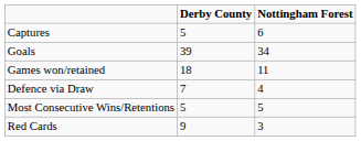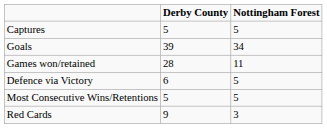Captures | Nottingham Forest: 6 -> 5
Games won/retained | Derby County: 18 -> 28
+ row: Defence via Victory | 6 | 5
- row: Defence via Draw | 7 | 4
